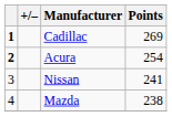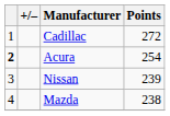Cadillac | column 1: bold -> normal
Cadillac | Points: 269 -> 272
Nissan | Points: 241 -> 239
